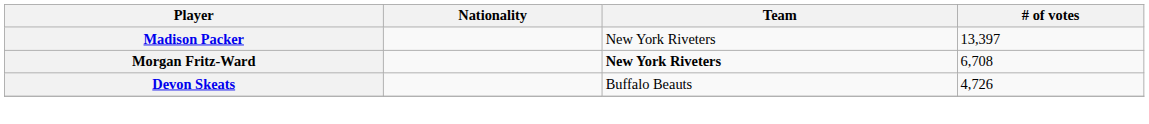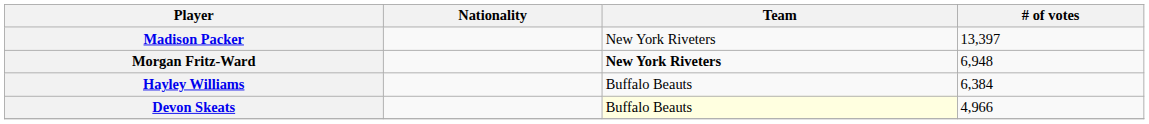Morgan Fritz-Ward | # of votes: 6,708 -> 6,948
+ row: Hayley Williams | Buffalo Beauts | 6,384
Devon Skeats | Team: no background -> lightyellow background
Devon Skeats | # of votes: 4,726 -> 4,966
